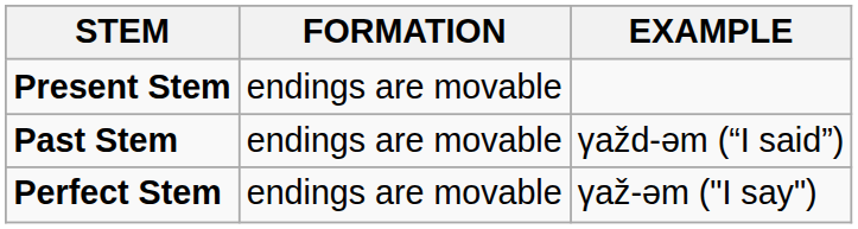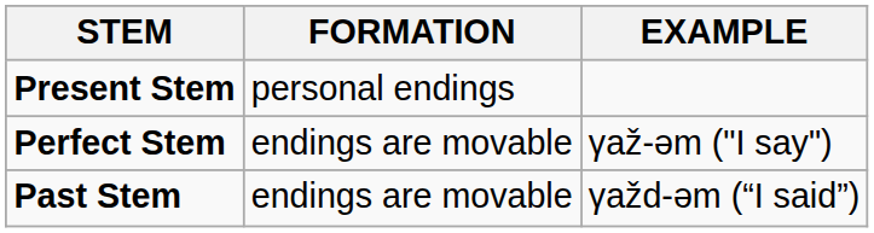Present Stem | FORMATION: endings are movable -> personal endings
rows swapped: Past Stem <-> Perfect Stem
